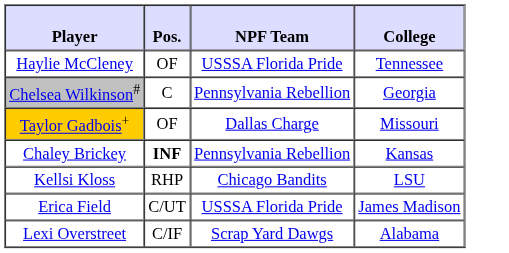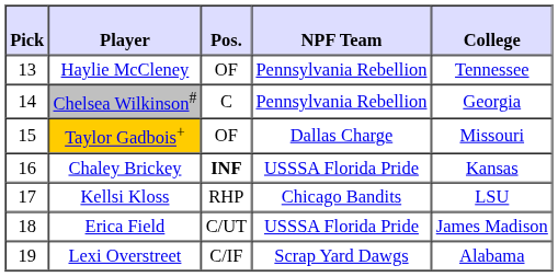+ column: Pick | 13 | 14 | 15 | 16 | 17 | 18 | 19
Haylie McCleney | NPF Team: USSSA Florida Pride -> Pennsylvania Rebellion
Chaley Brickey | NPF Team: Pennsylvania Rebellion -> USSSA Florida Pride
